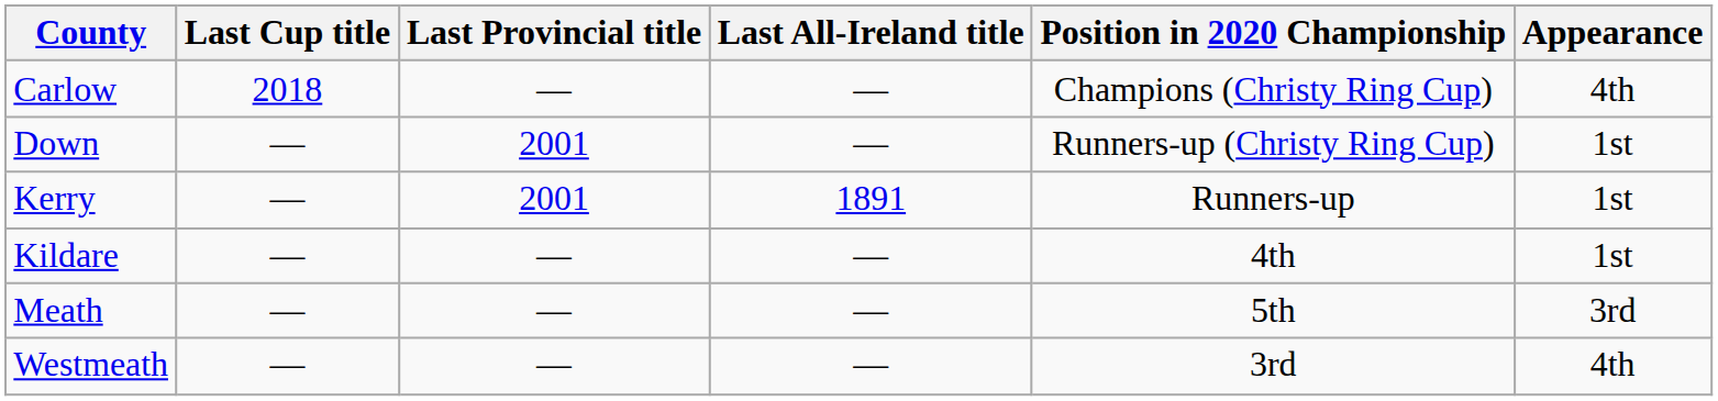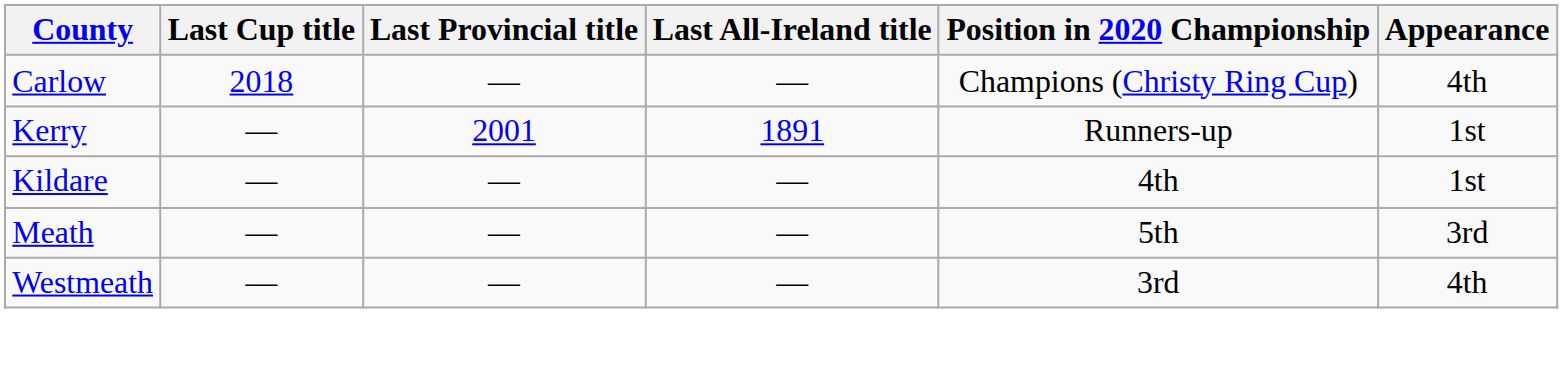- row: Down | — | 2001 | — | Runners-up (Christy Ring Cup) | 1st
